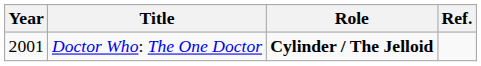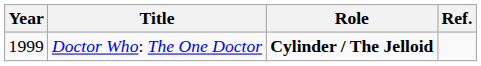Doctor Who: The One Doctor | Year: 2001 -> 1999
